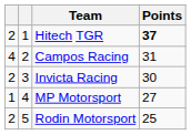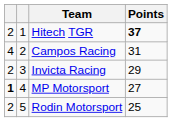Invicta Racing | Points: 30 -> 29
MP Motorsport | column 1: normal -> bold
